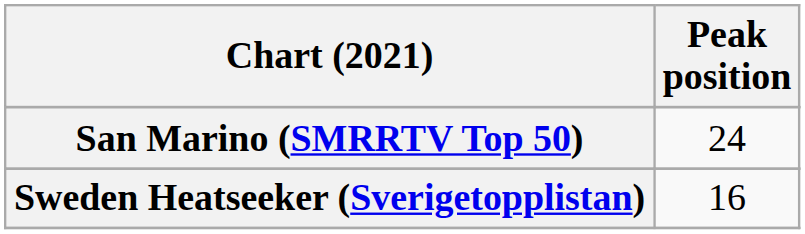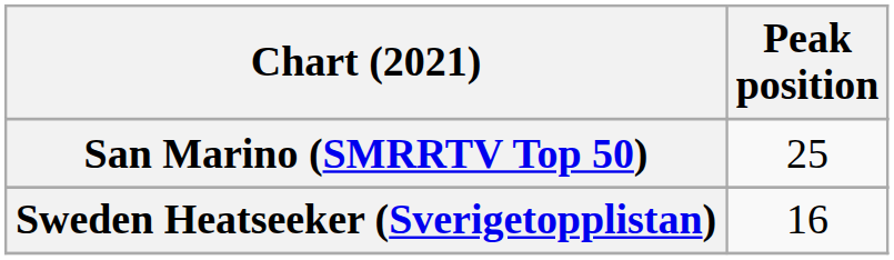San Marino (SMRRTV Top 50) | Peak position: 24 -> 25
